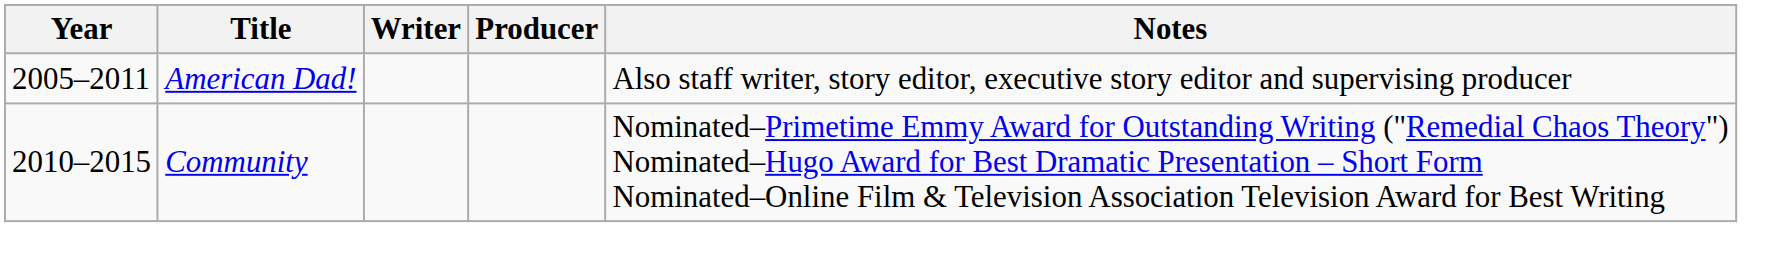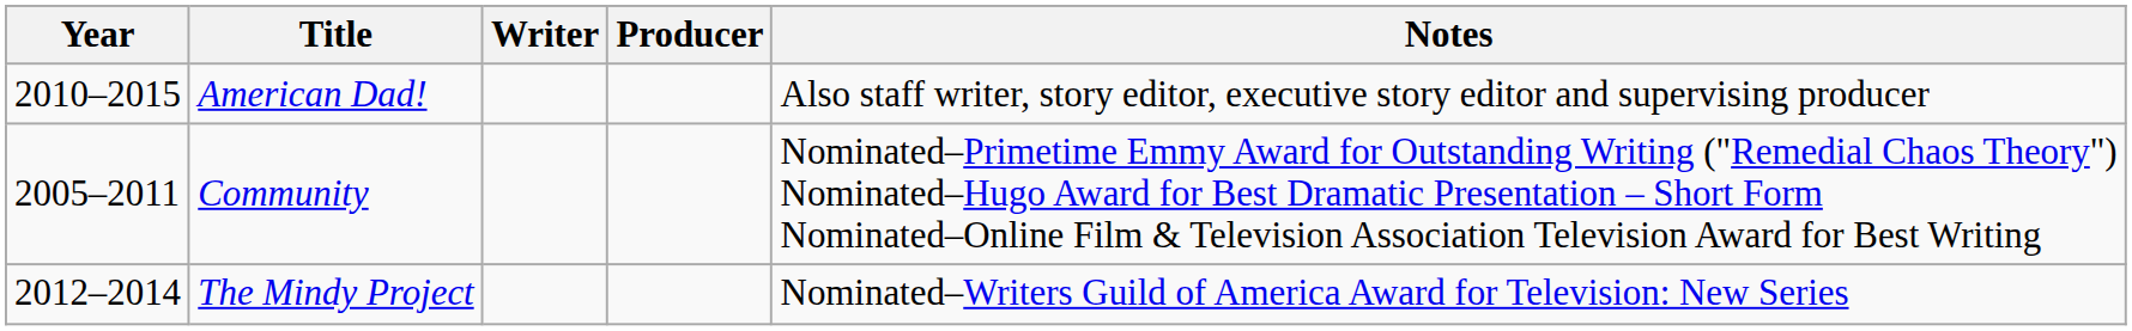American Dad! | Year: 2005–2011 -> 2010–2015
Community | Year: 2010–2015 -> 2005–2011
+ row: 2012–2014 | The Mindy Project | Nominated–Writers Guild of America Award for Television: New Series
